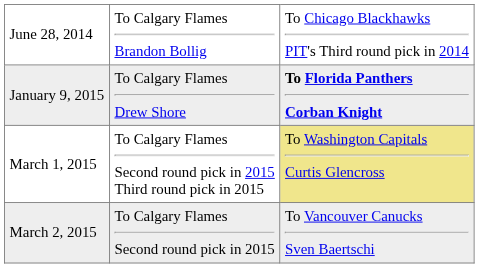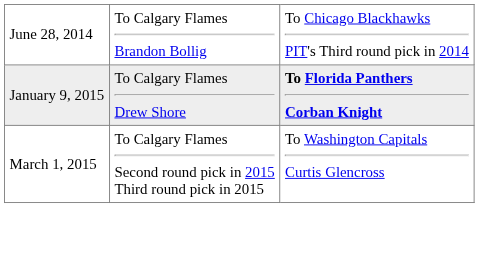March 1, 2015 | column 3: khaki background -> no background
- row: March 2, 2015 | To Calgary Flames Second round pick in 2015 | To Vancouver Canucks Sven Baertschi
